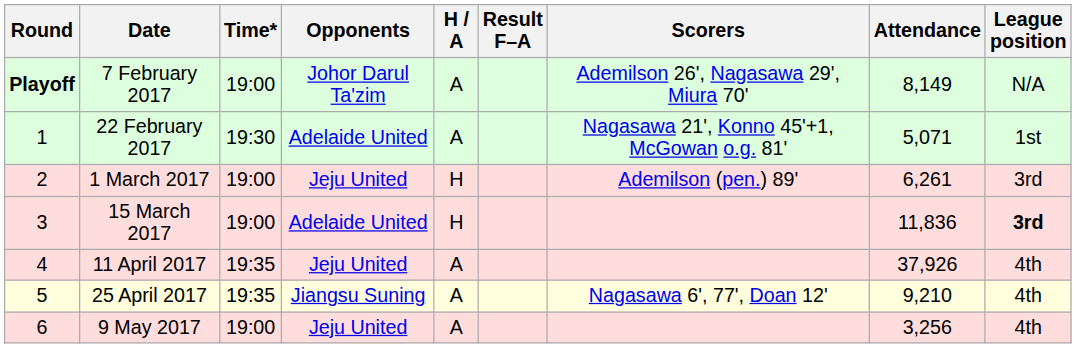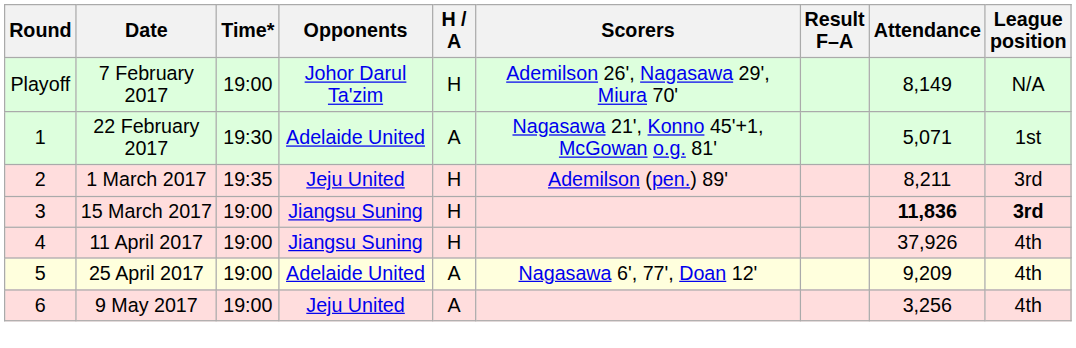columns swapped: Result F–A <-> Scorers
7 February 2017 | Round: bold -> normal
7 February 2017 | H / A: A -> H
1 March 2017 | Time*: 19:00 -> 19:35
1 March 2017 | Attendance: 6,261 -> 8,211
15 March 2017 | Opponents: Adelaide United -> Jiangsu Suning
15 March 2017 | Attendance: normal -> bold
11 April 2017 | Time*: 19:35 -> 19:00
11 April 2017 | Opponents: Jeju United -> Jiangsu Suning
11 April 2017 | H / A: A -> H
25 April 2017 | Time*: 19:35 -> 19:00
25 April 2017 | Opponents: Jiangsu Suning -> Adelaide United
25 April 2017 | Attendance: 9,210 -> 9,209
